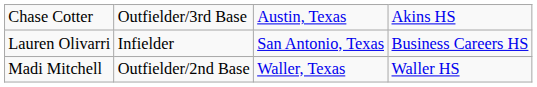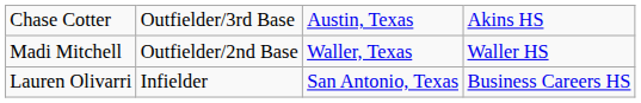rows swapped: Madi Mitchell <-> Lauren Olivarri
